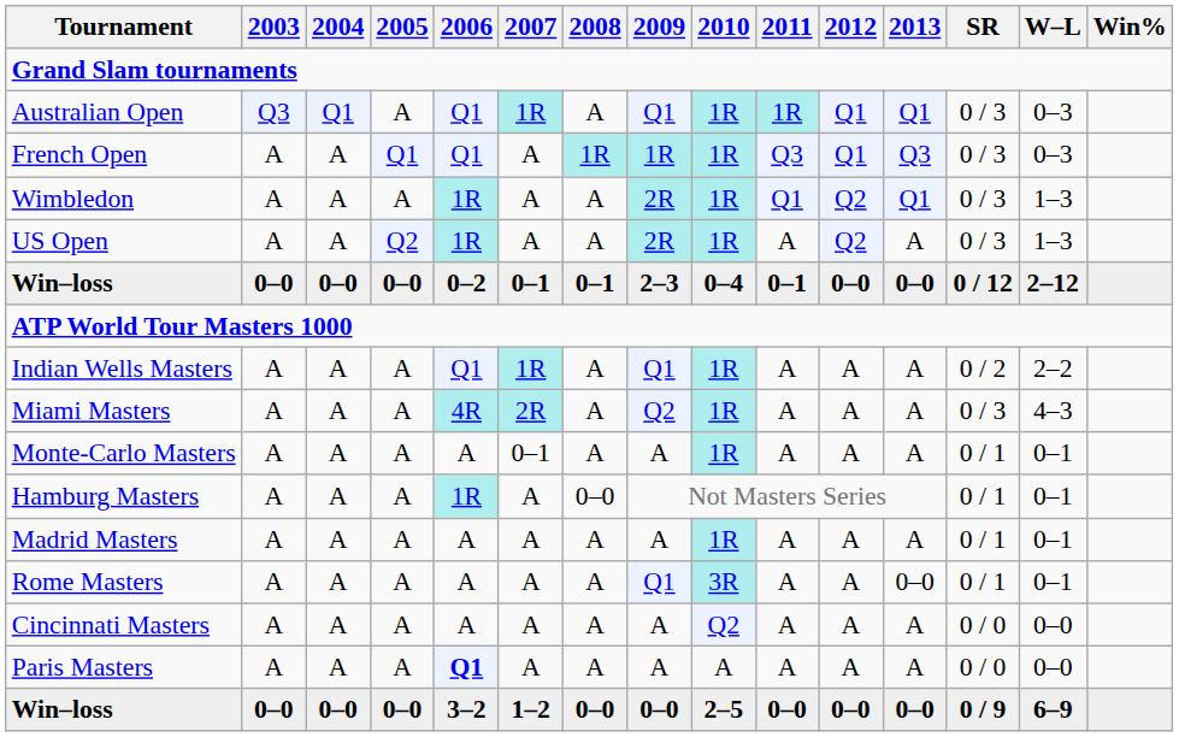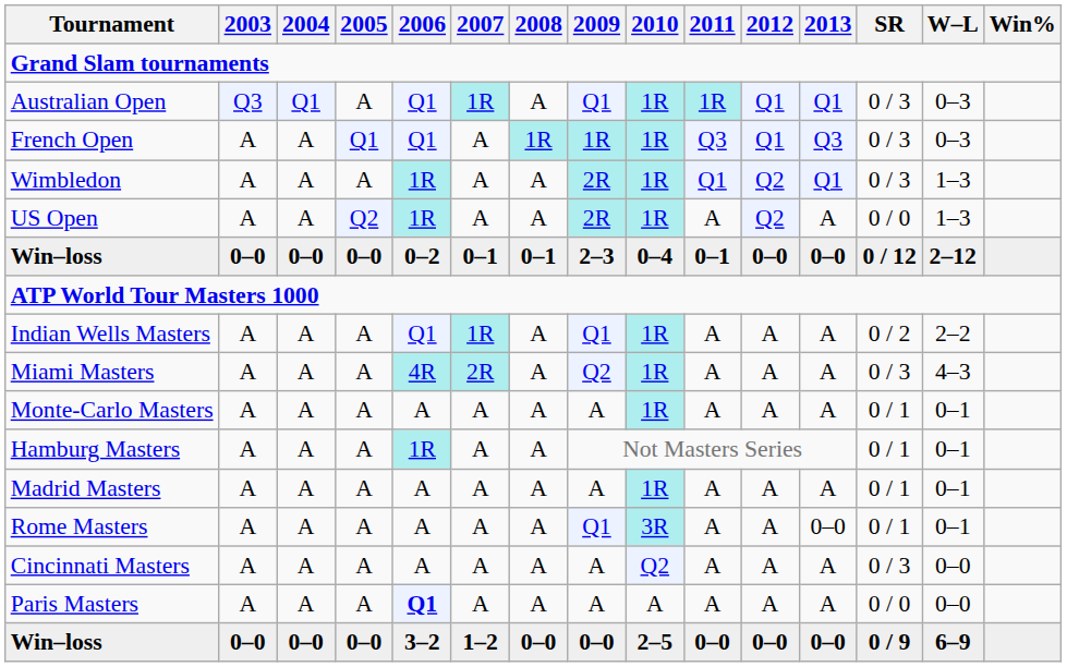US Open | SR: 0 / 3 -> 0 / 0
Monte-Carlo Masters | 2007: 0–1 -> A
Hamburg Masters | 2008: 0–0 -> A
Cincinnati Masters | SR: 0 / 0 -> 0 / 3
